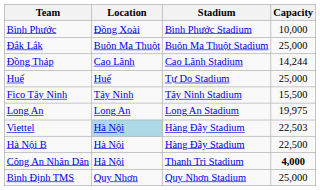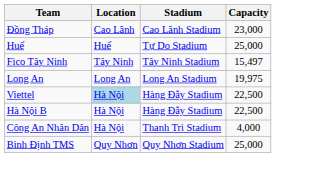- row: Bình Phước | Đồng Xoài | Bình Phước Stadium | 10,000
- row: Đắk Lắk | Buôn Ma Thuột | Buôn Ma Thuột Stadium | 25,000
Đồng Tháp | Capacity: 14,244 -> 23,000
Fico Tây Ninh | Capacity: 15,500 -> 15,497
Viettel | Capacity: 22,503 -> 22,500
Công An Nhân Dân | Capacity: bold -> normal
